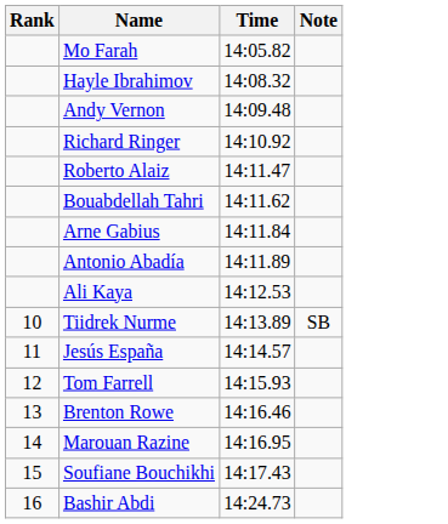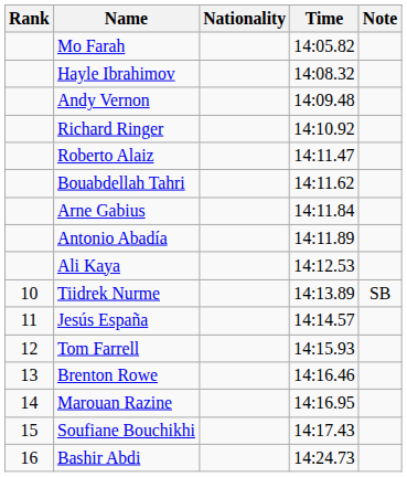+ column: Nationality
